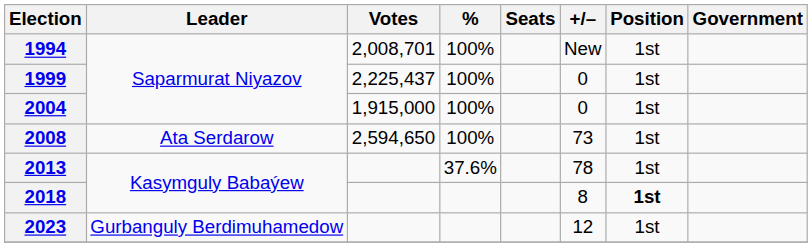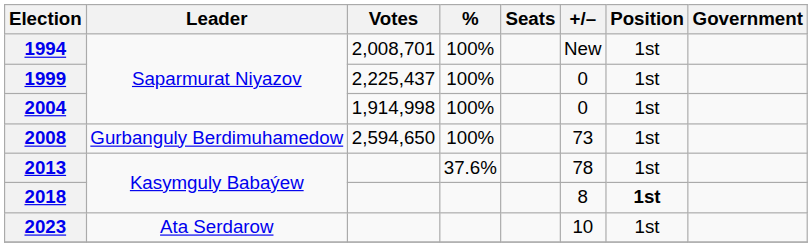2004 | Votes: 1,915,000 -> 1,914,998
2008 | Leader: Ata Serdarow -> Gurbanguly Berdimuhamedow
2023 | Leader: Gurbanguly Berdimuhamedow -> Ata Serdarow
2023 | +/–: 12 -> 10
